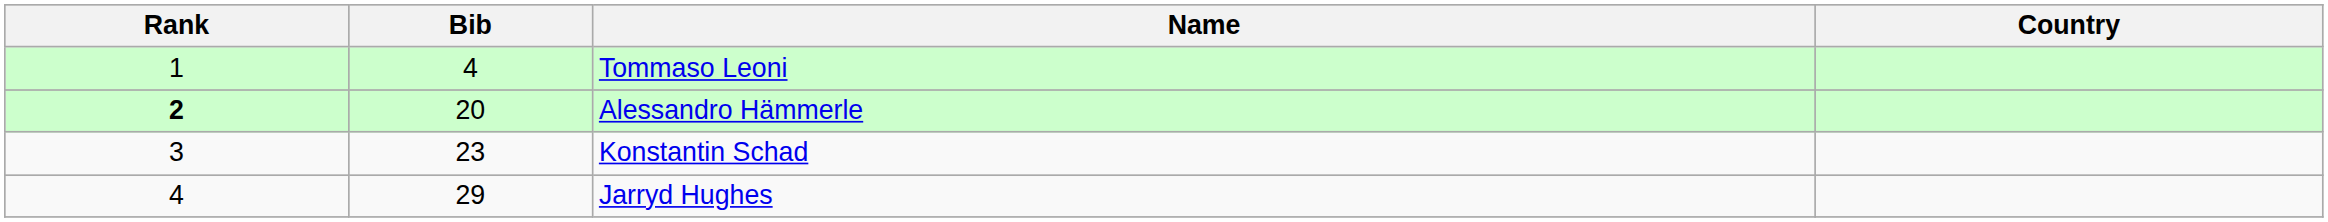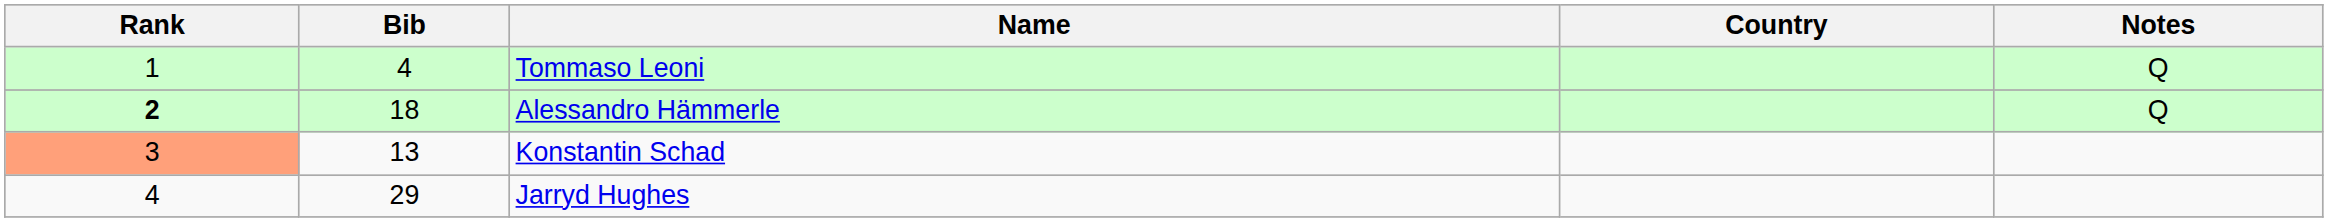+ column: Notes | Q | Q
Alessandro Hämmerle | Bib: 20 -> 18
Konstantin Schad | Rank: no background -> lightsalmon background
Konstantin Schad | Bib: 23 -> 13
